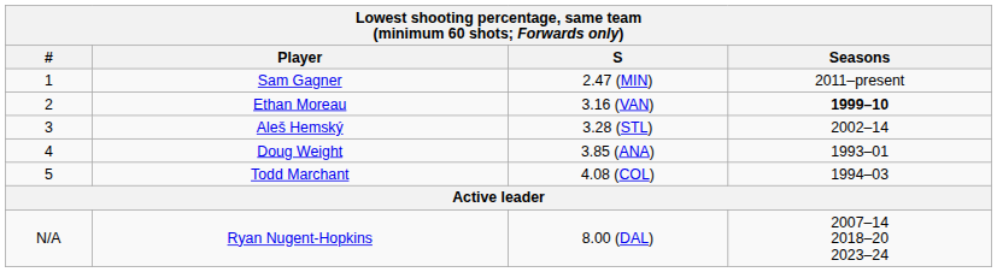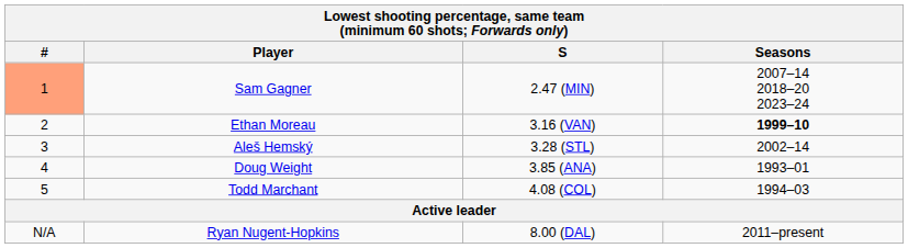Sam Gagner | #: no background -> lightsalmon background
Sam Gagner | Seasons: 2011–present -> 2007–14 2018–20 2023–24
Ryan Nugent-Hopkins | Seasons: 2007–14 2018–20 2023–24 -> 2011–present
